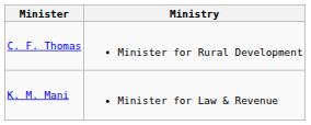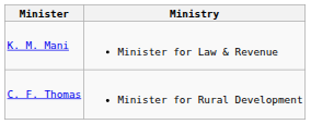rows swapped: K. M. Mani <-> C. F. Thomas
